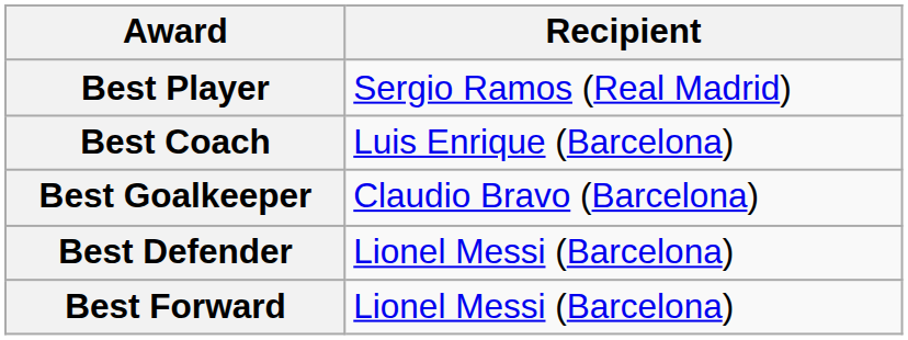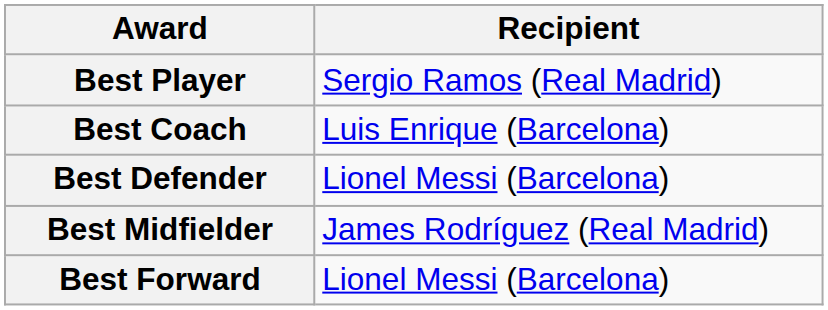- row: Best Goalkeeper | Claudio Bravo (Barcelona)
+ row: Best Midfielder | James Rodríguez (Real Madrid)
